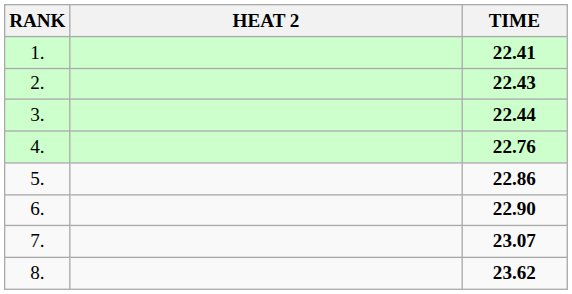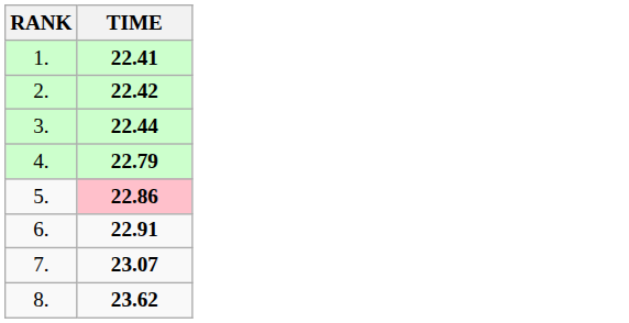- column: HEAT 2
2. | TIME: 22.43 -> 22.42
4. | TIME: 22.76 -> 22.79
5. | TIME: no background -> pink background
6. | TIME: 22.90 -> 22.91
